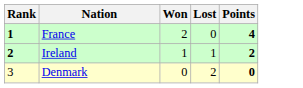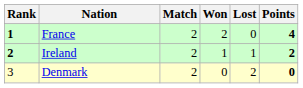+ column: Match | 2 | 2 | 2
